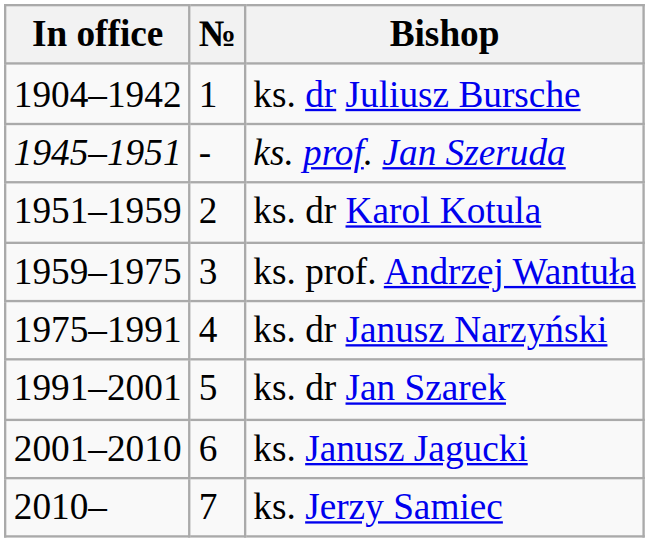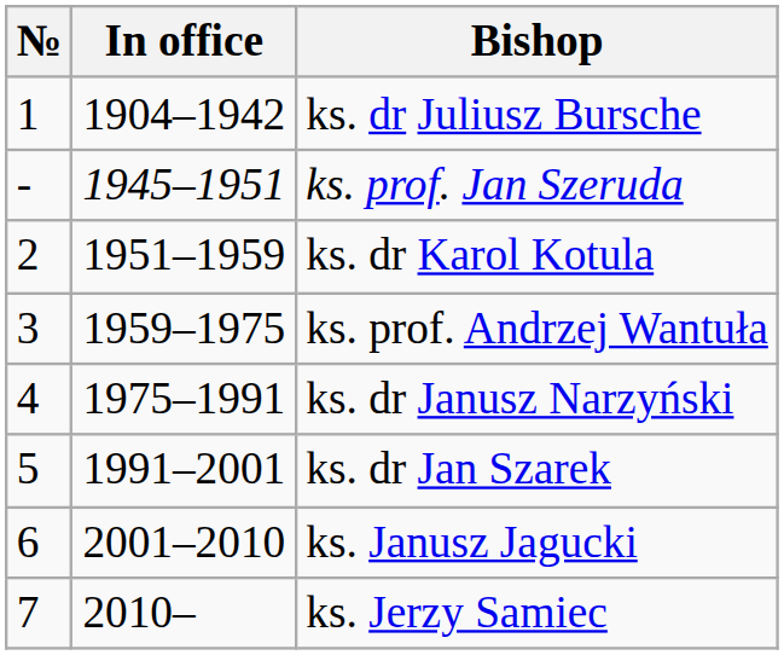columns swapped: № <-> In office
